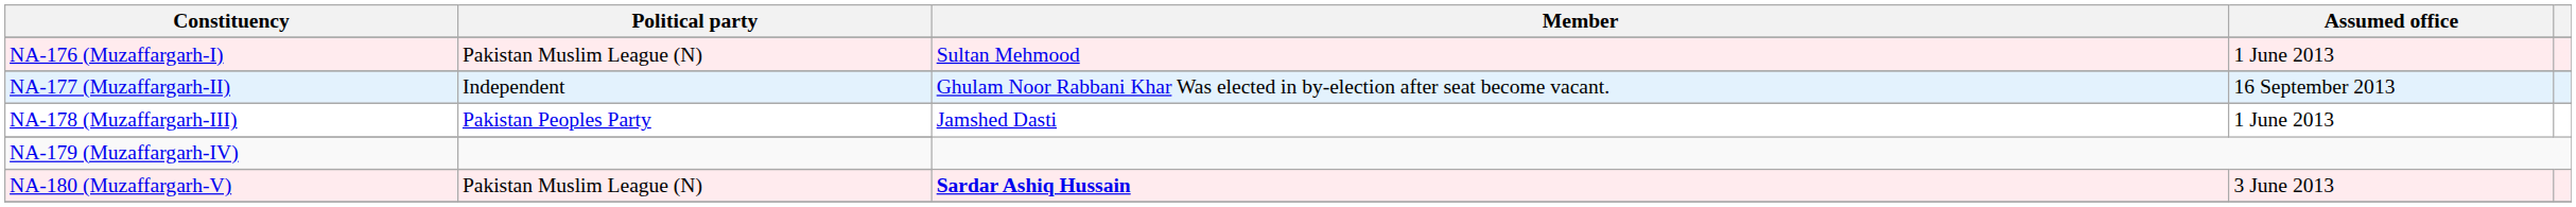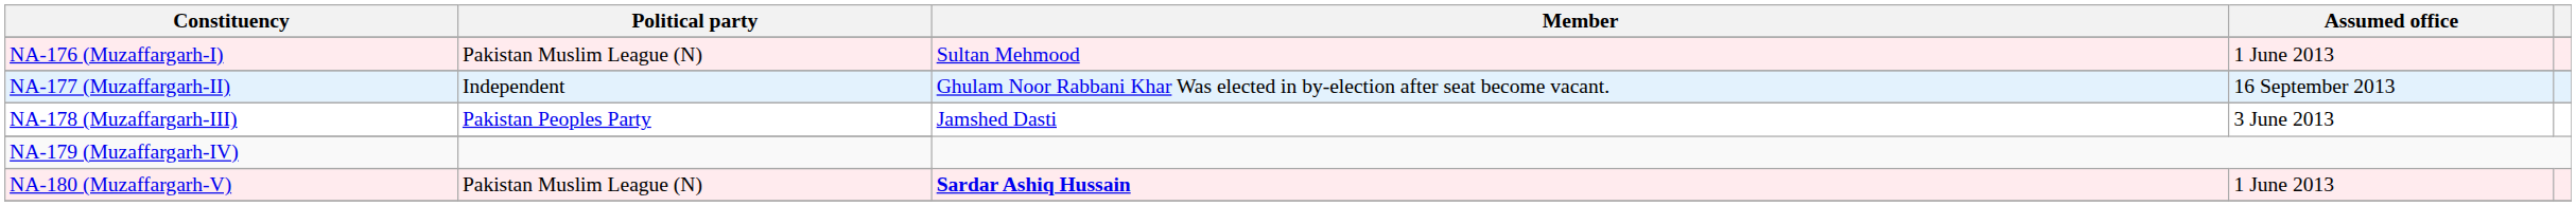NA-178 (Muzaffargarh-III) | Assumed office: 1 June 2013 -> 3 June 2013
NA-180 (Muzaffargarh-V) | Assumed office: 3 June 2013 -> 1 June 2013
